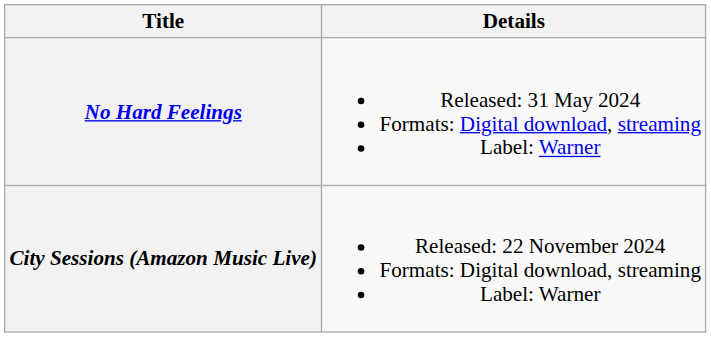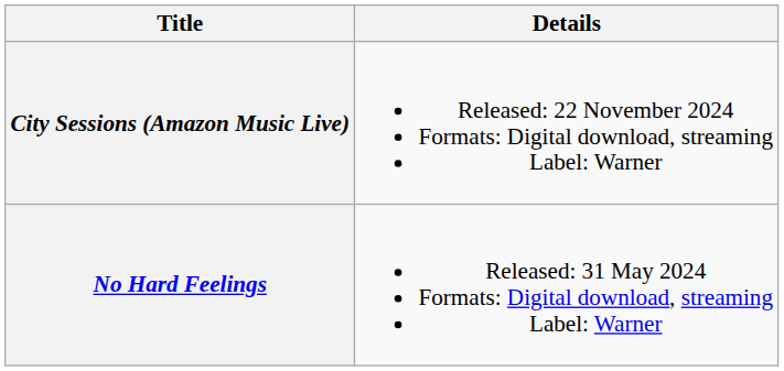rows swapped: No Hard Feelings <-> City Sessions (Amazon Music Live)
